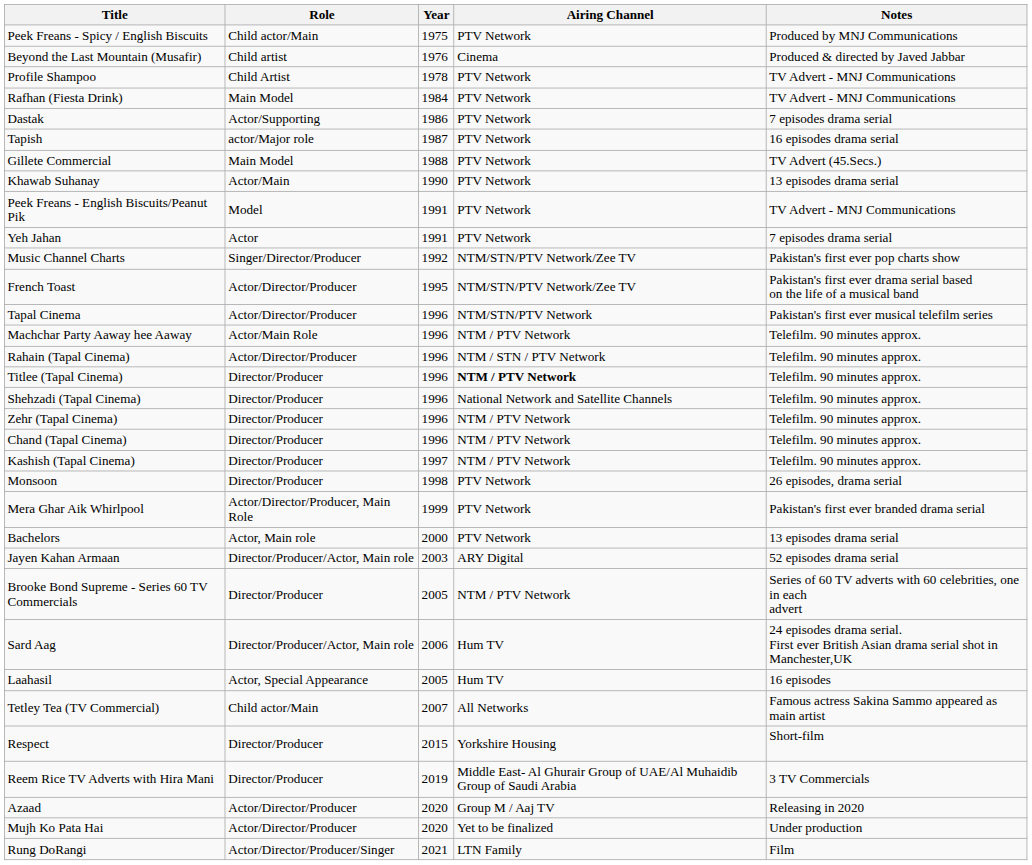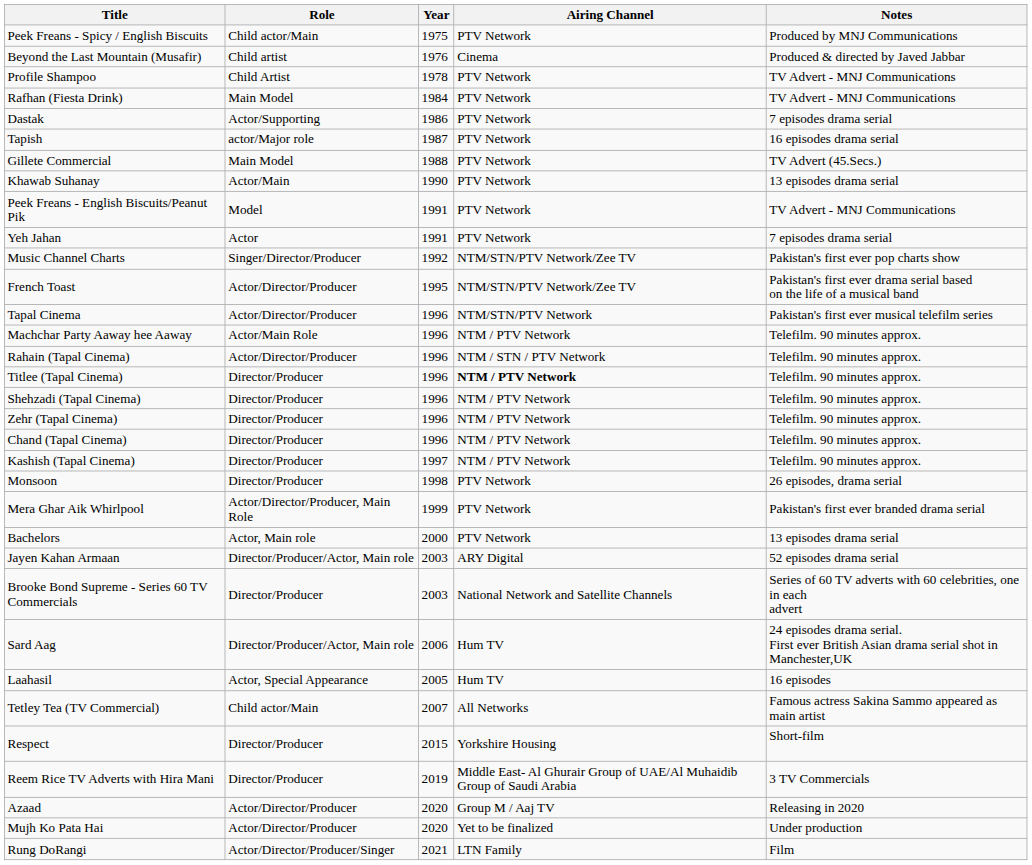Shehzadi (Tapal Cinema) | Airing Channel: National Network and Satellite Channels -> NTM / PTV Network
Brooke Bond Supreme - Series 60 TV Commercials | Year: 2005 -> 2003
Brooke Bond Supreme - Series 60 TV Commercials | Airing Channel: NTM / PTV Network -> National Network and Satellite Channels
